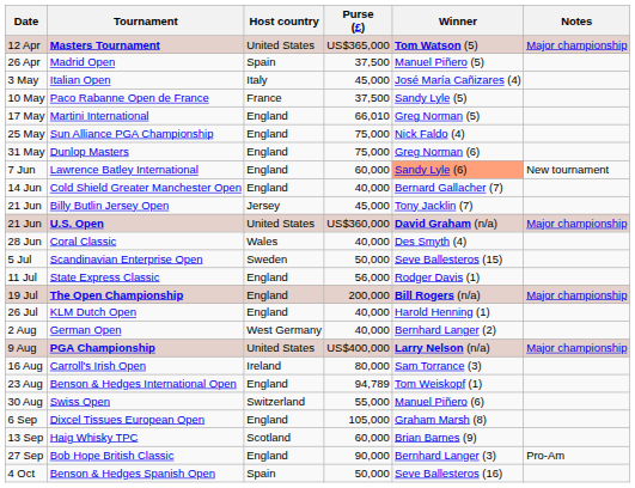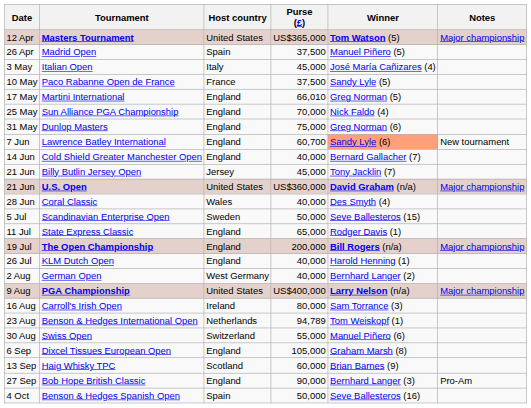Sun Alliance PGA Championship | Purse (£): 75,000 -> 70,000
Lawrence Batley International | Purse (£): 60,000 -> 60,700
State Express Classic | Purse (£): 56,000 -> 65,000
Benson & Hedges International Open | Host country: England -> Netherlands
